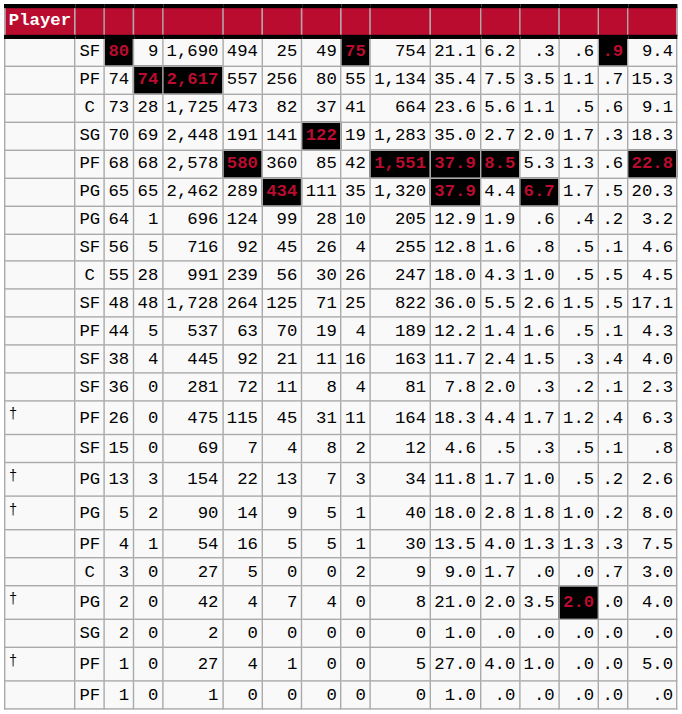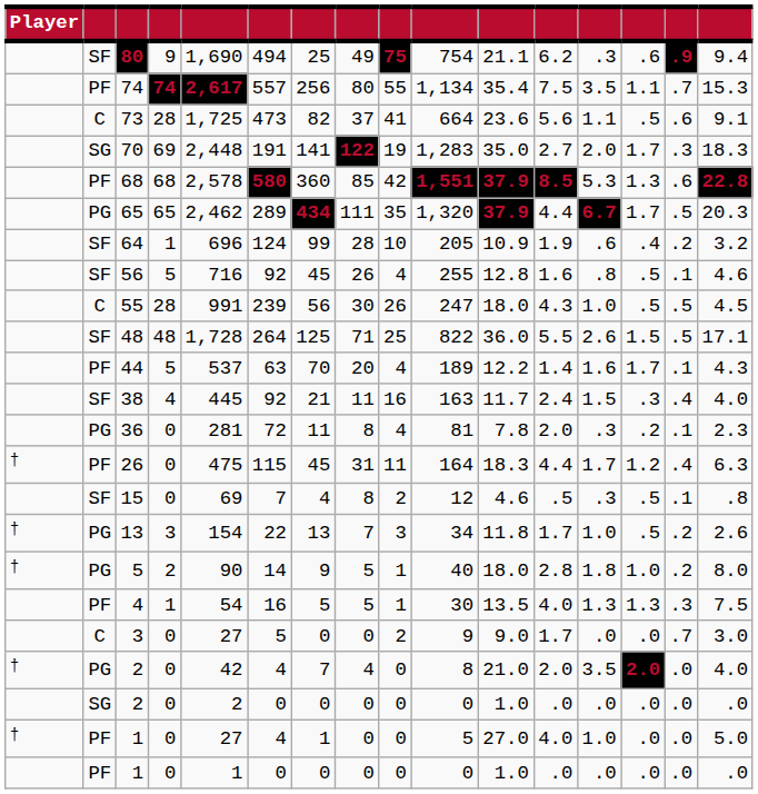64 | column 2: PG -> SF
64 | column 11: 12.9 -> 10.9
44 | column 8: 19 -> 20
44 | column 14: .5 -> 1.7
36 | column 2: SF -> PG
